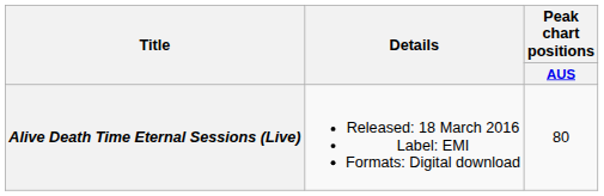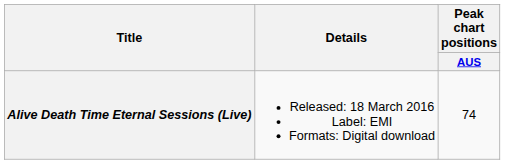Alive Death Time Eternal Sessions (Live) | Peak chart positions / AUS: 80 -> 74
